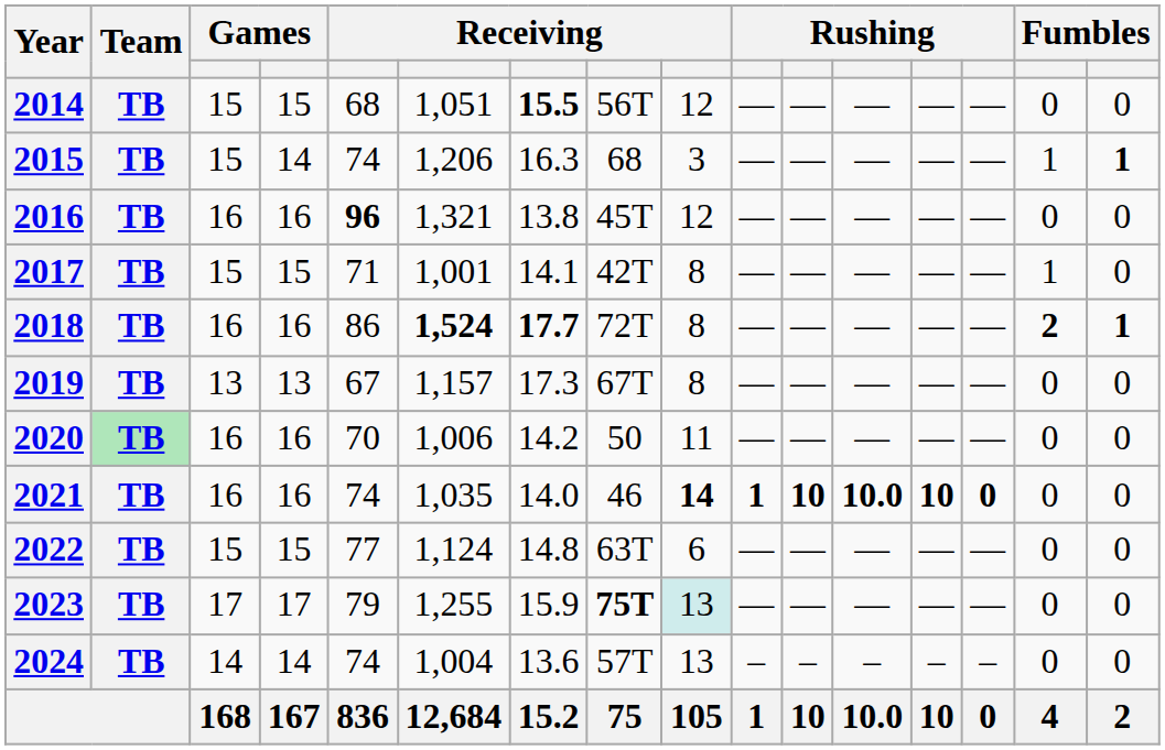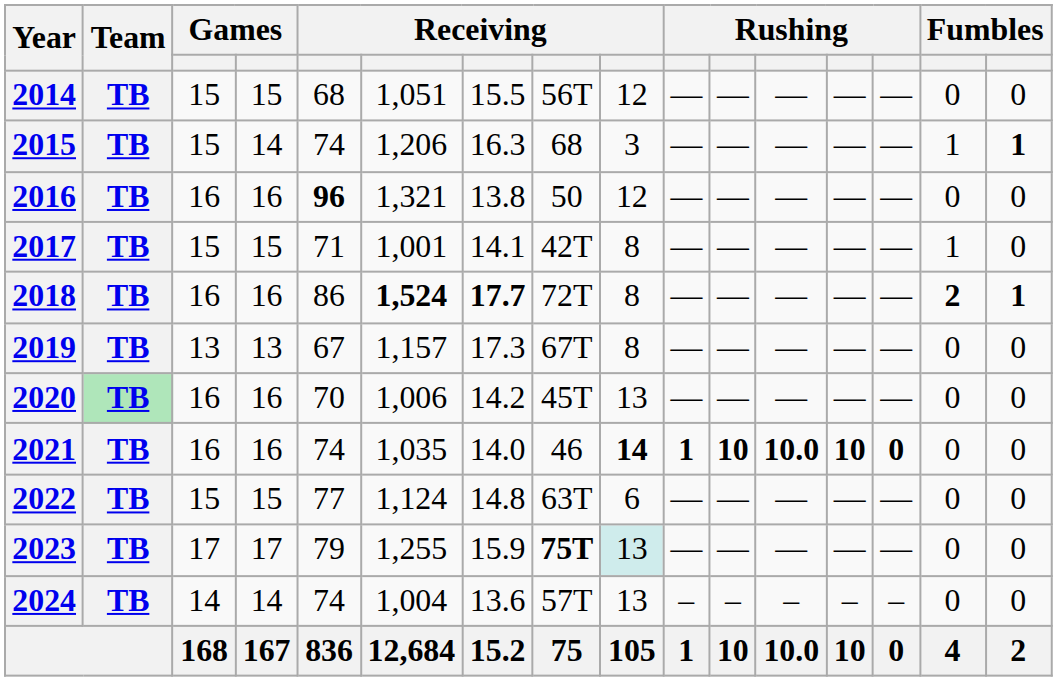2014 | column 7: bold -> normal
2016 | column 8: 45T -> 50
2020 | column 8: 50 -> 45T
2020 | column 9: 11 -> 13
